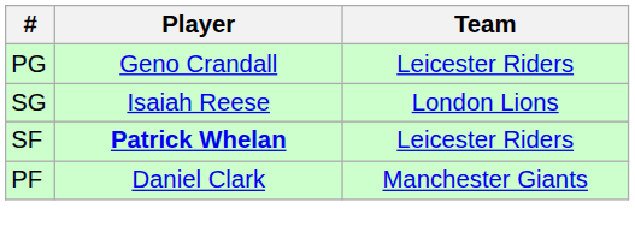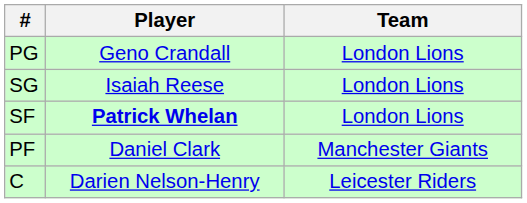PG | Team: Leicester Riders -> London Lions
SF | Team: Leicester Riders -> London Lions
+ row: C | Darien Nelson-Henry | Leicester Riders
